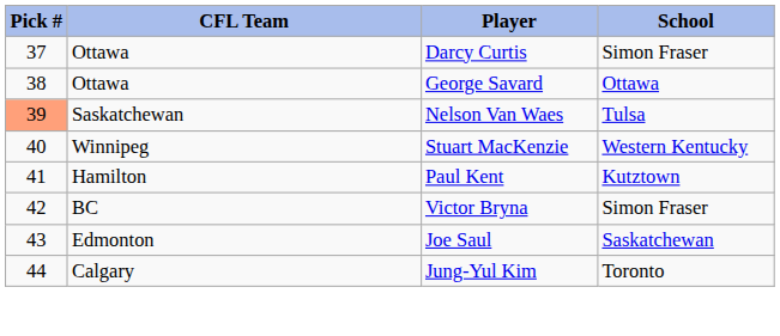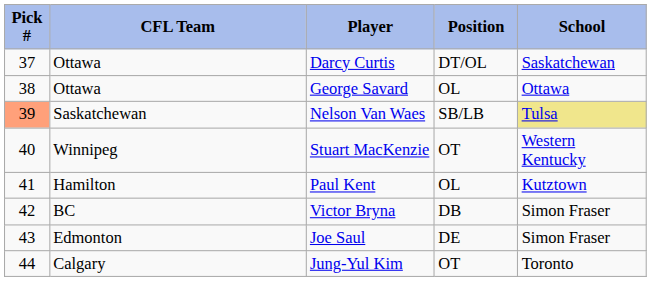+ column: Position | DT/OL | OL | SB/LB | OT | OL | DB | DE | OT
Darcy Curtis | School: Simon Fraser -> Saskatchewan
Nelson Van Waes | School: no background -> khaki background
Joe Saul | School: Saskatchewan -> Simon Fraser
